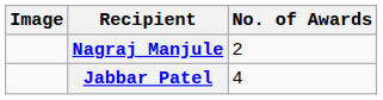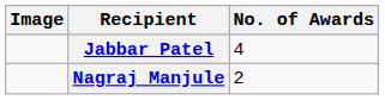rows swapped: Jabbar Patel <-> Nagraj Manjule
